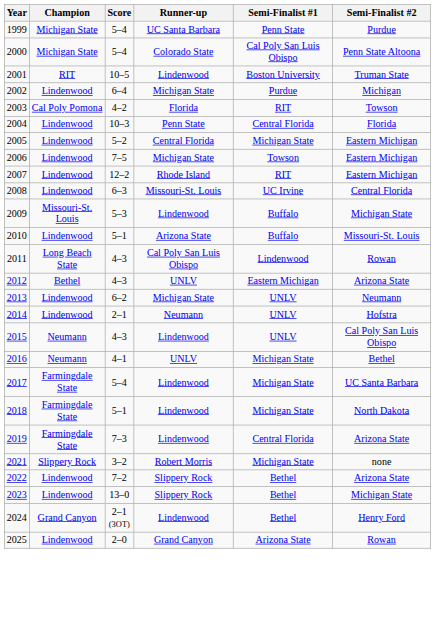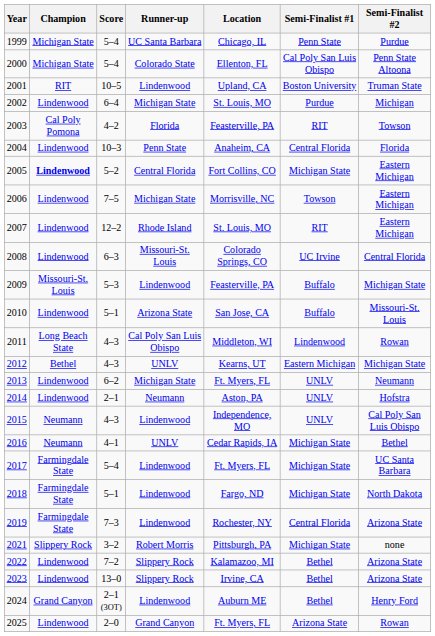+ column: Location | Chicago, IL | Ellenton, FL | Upland, CA | St. Louis, MO | Feasterville, PA | Anaheim, CA | Fort Collins, CO | Morrisville, NC | St. Louis, MO | Colorado Springs, CO | Feasterville, PA | San Jose, CA | Middleton, WI | Kearns, UT | Ft. Myers, FL | Aston, PA | Independence, MO | Cedar Rapids, IA | Ft. Myers, FL | Fargo, ND | Rochester, NY | Pittsburgh, PA | Kalamazoo, MI | Irvine, CA | Auburn ME | Ft. Myers, FL
2005 | Champion: normal -> bold
2012 | Semi-Finalist #2: Arizona State -> Michigan State
2023 | Semi-Finalist #2: Michigan State -> Arizona State
